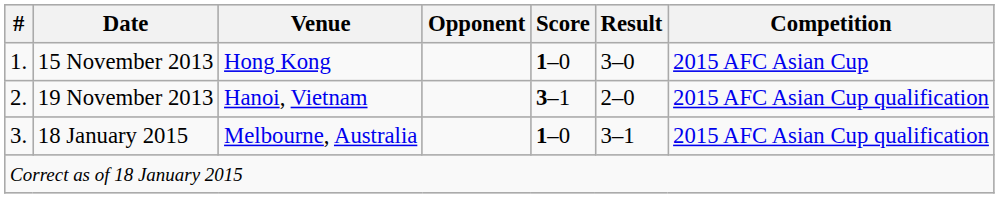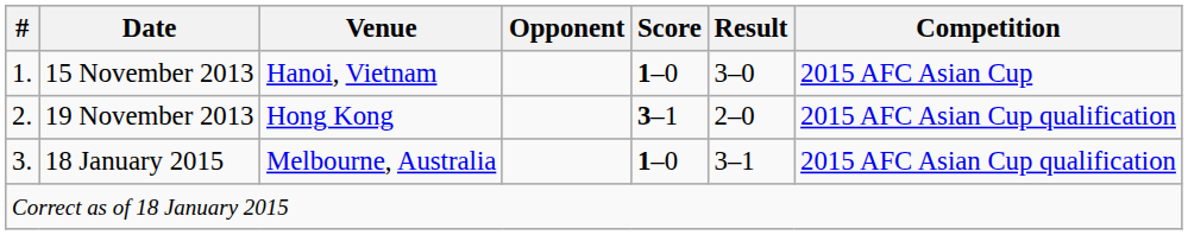15 November 2013 | Venue: Hong Kong -> Hanoi, Vietnam
19 November 2013 | Venue: Hanoi, Vietnam -> Hong Kong
